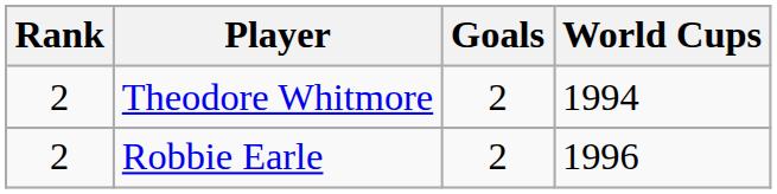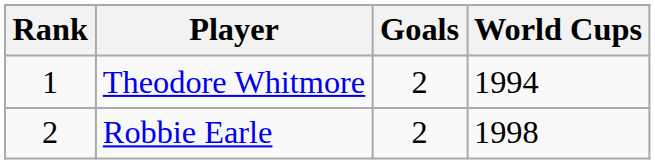Theodore Whitmore | Rank: 2 -> 1
Robbie Earle | World Cups: 1996 -> 1998
